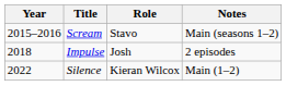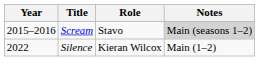Scream | Notes: no background -> lightgrey background
- row: 2018 | Impulse | Josh | 2 episodes
